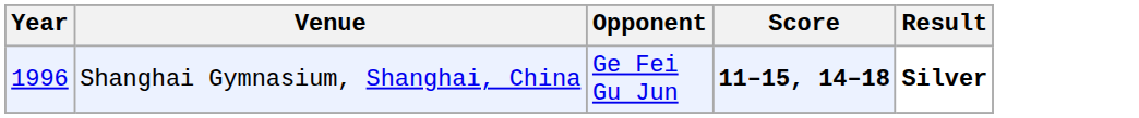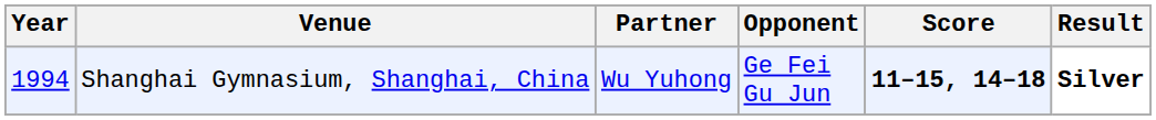+ column: Partner | Wu Yuhong
Shanghai Gymnasium, Shanghai, China | Year: 1996 -> 1994
